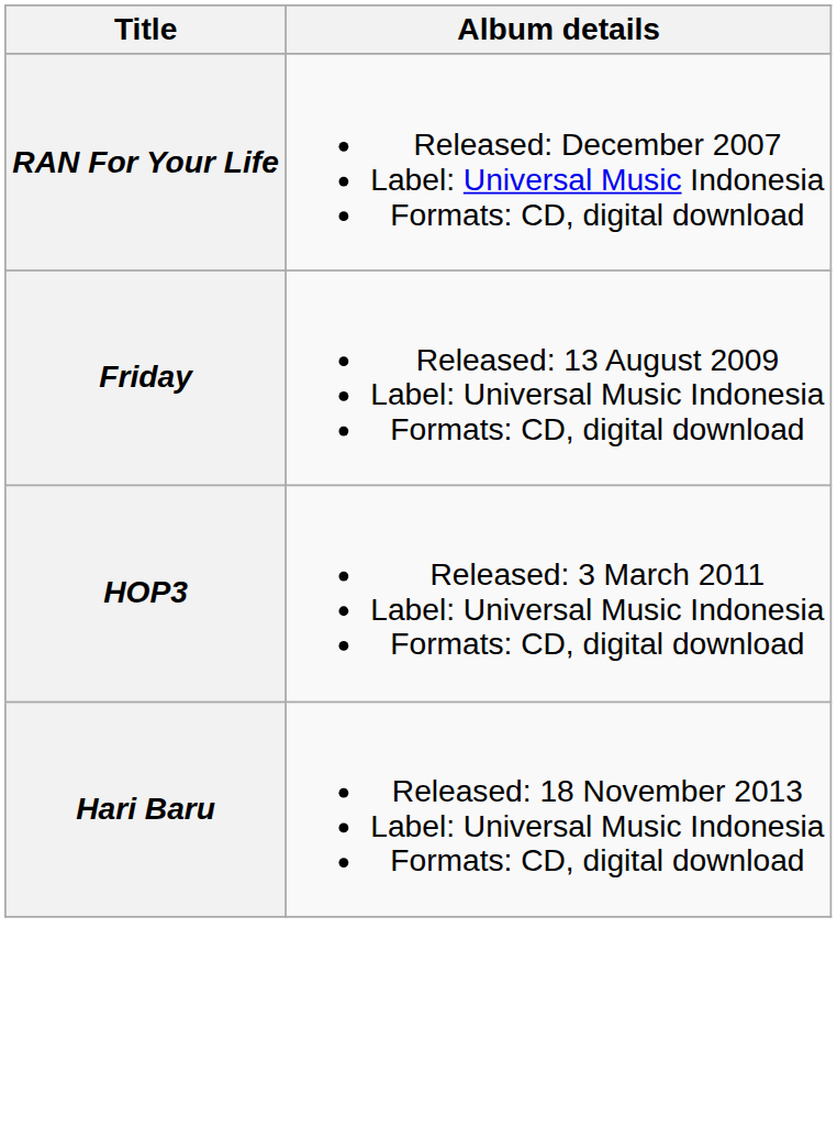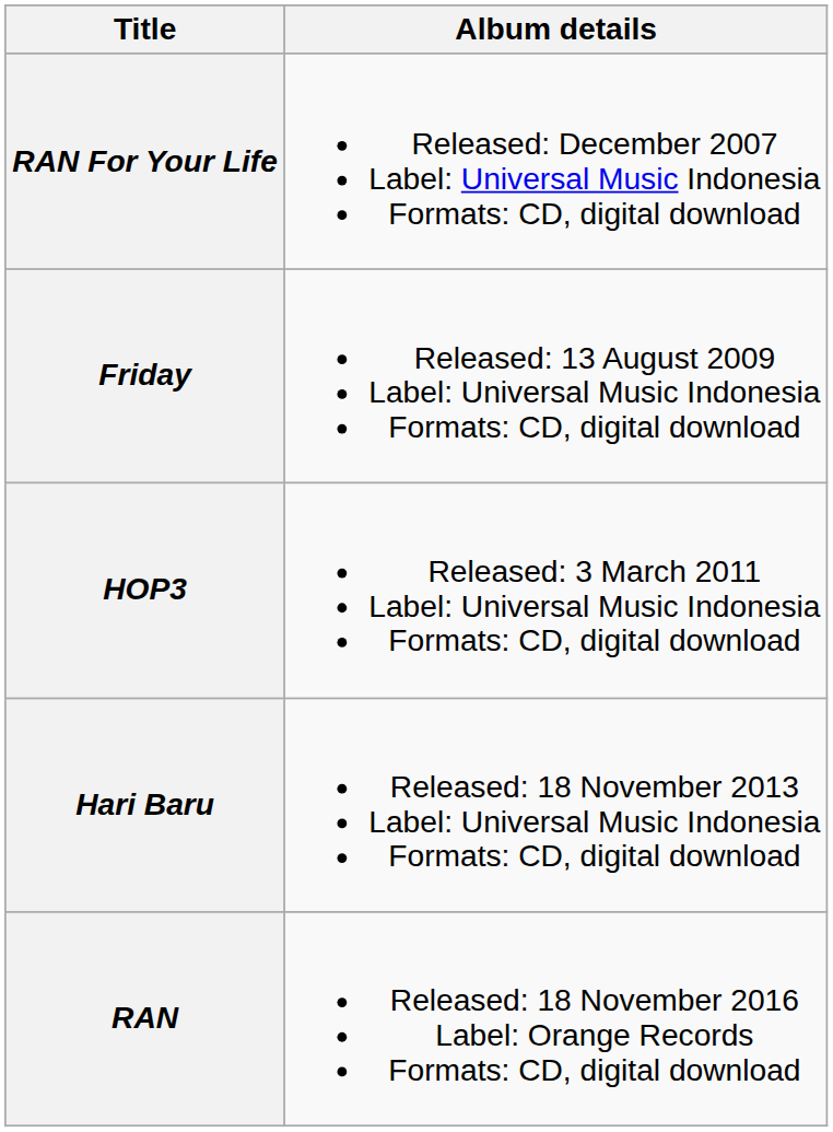+ row: RAN | Released: 18 November 2016 Label: Orange Records Formats: CD, digital download
